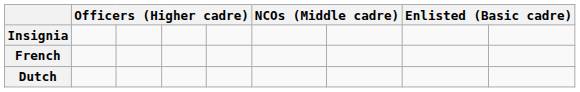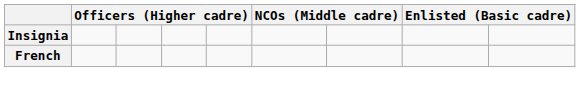- row: Dutch
